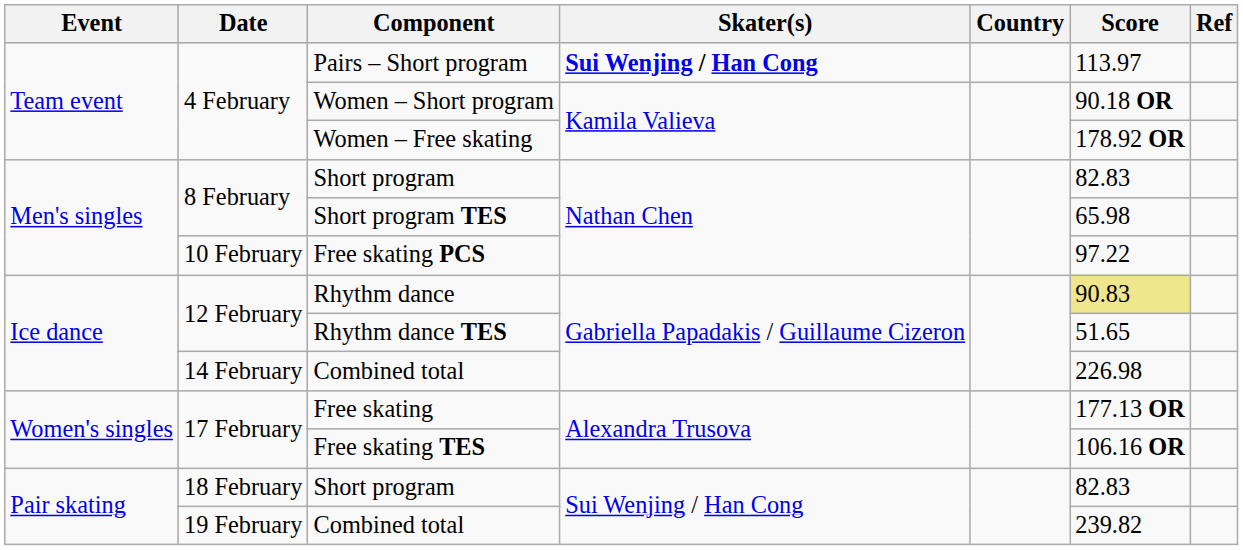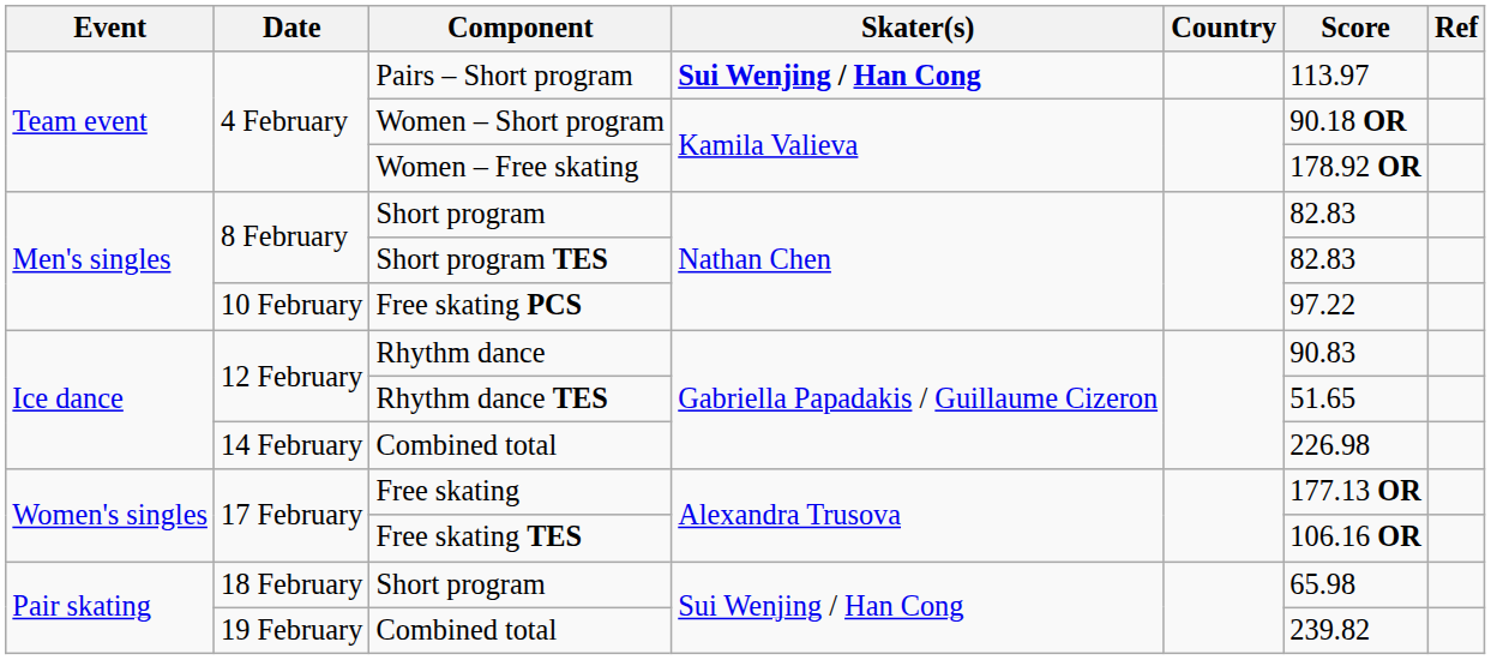Short program TES | Score: 65.98 -> 82.83
Rhythm dance | Score: khaki background -> no background
18 February / Short program | Score: 82.83 -> 65.98
